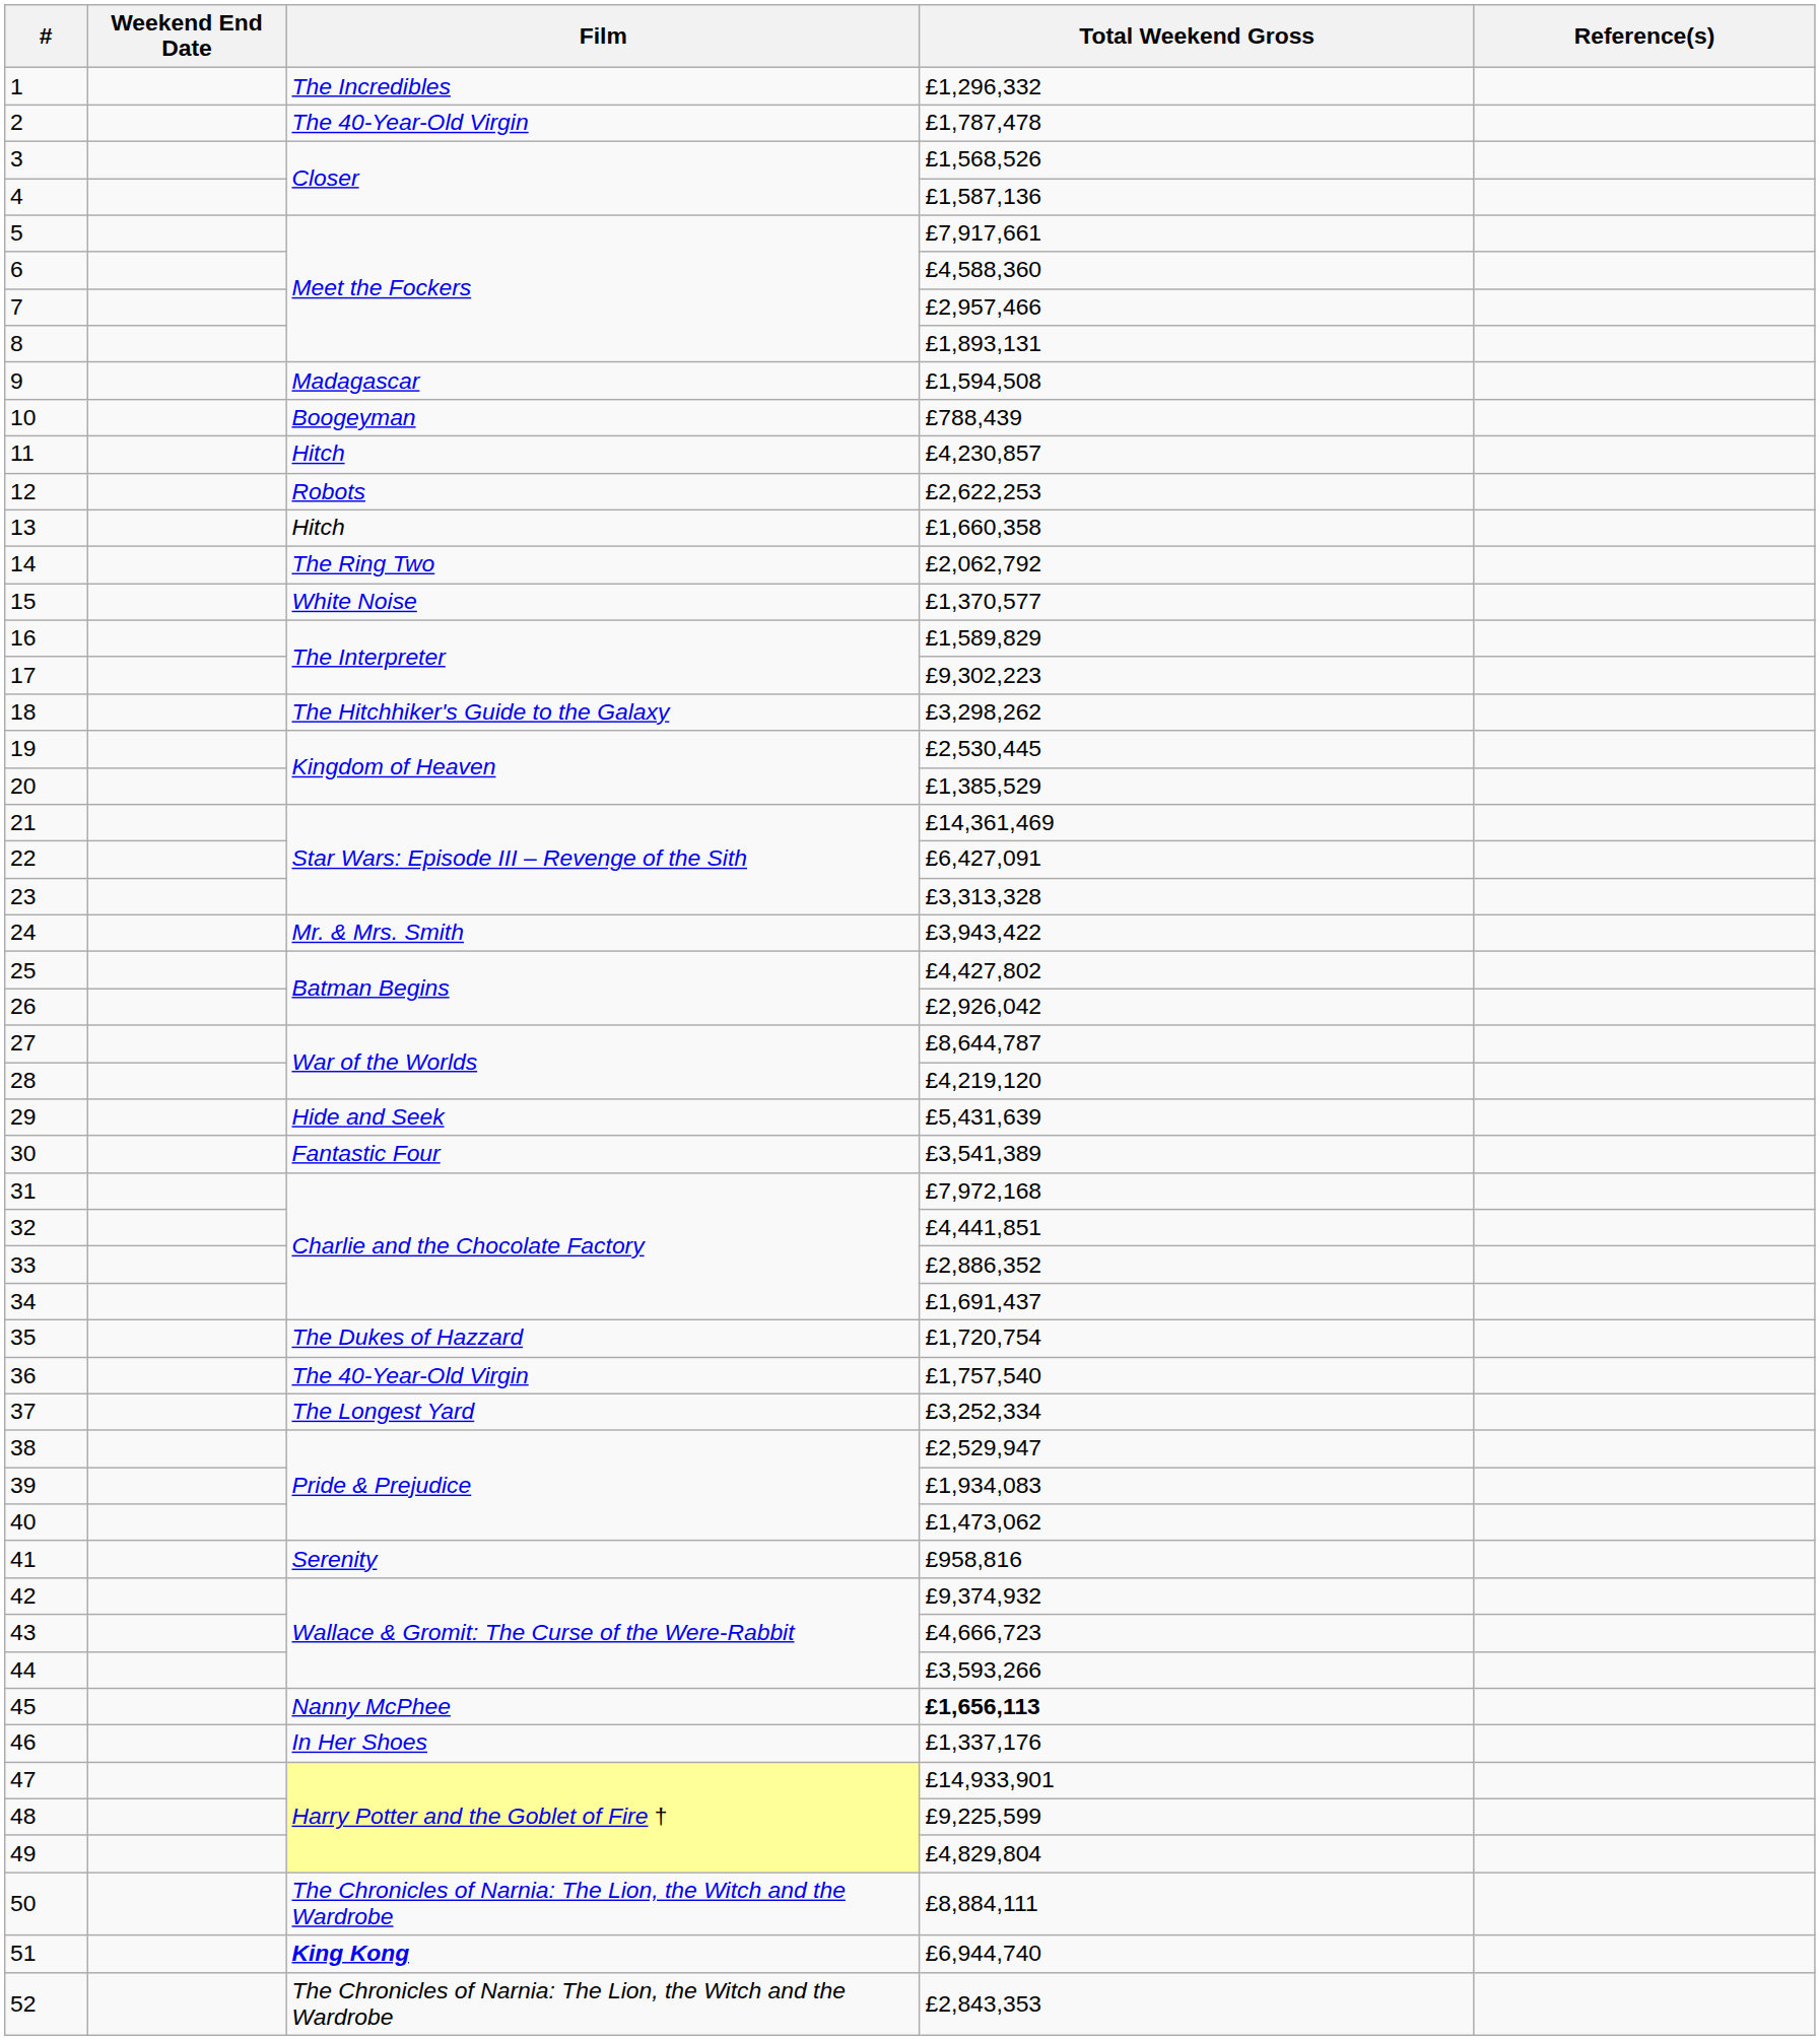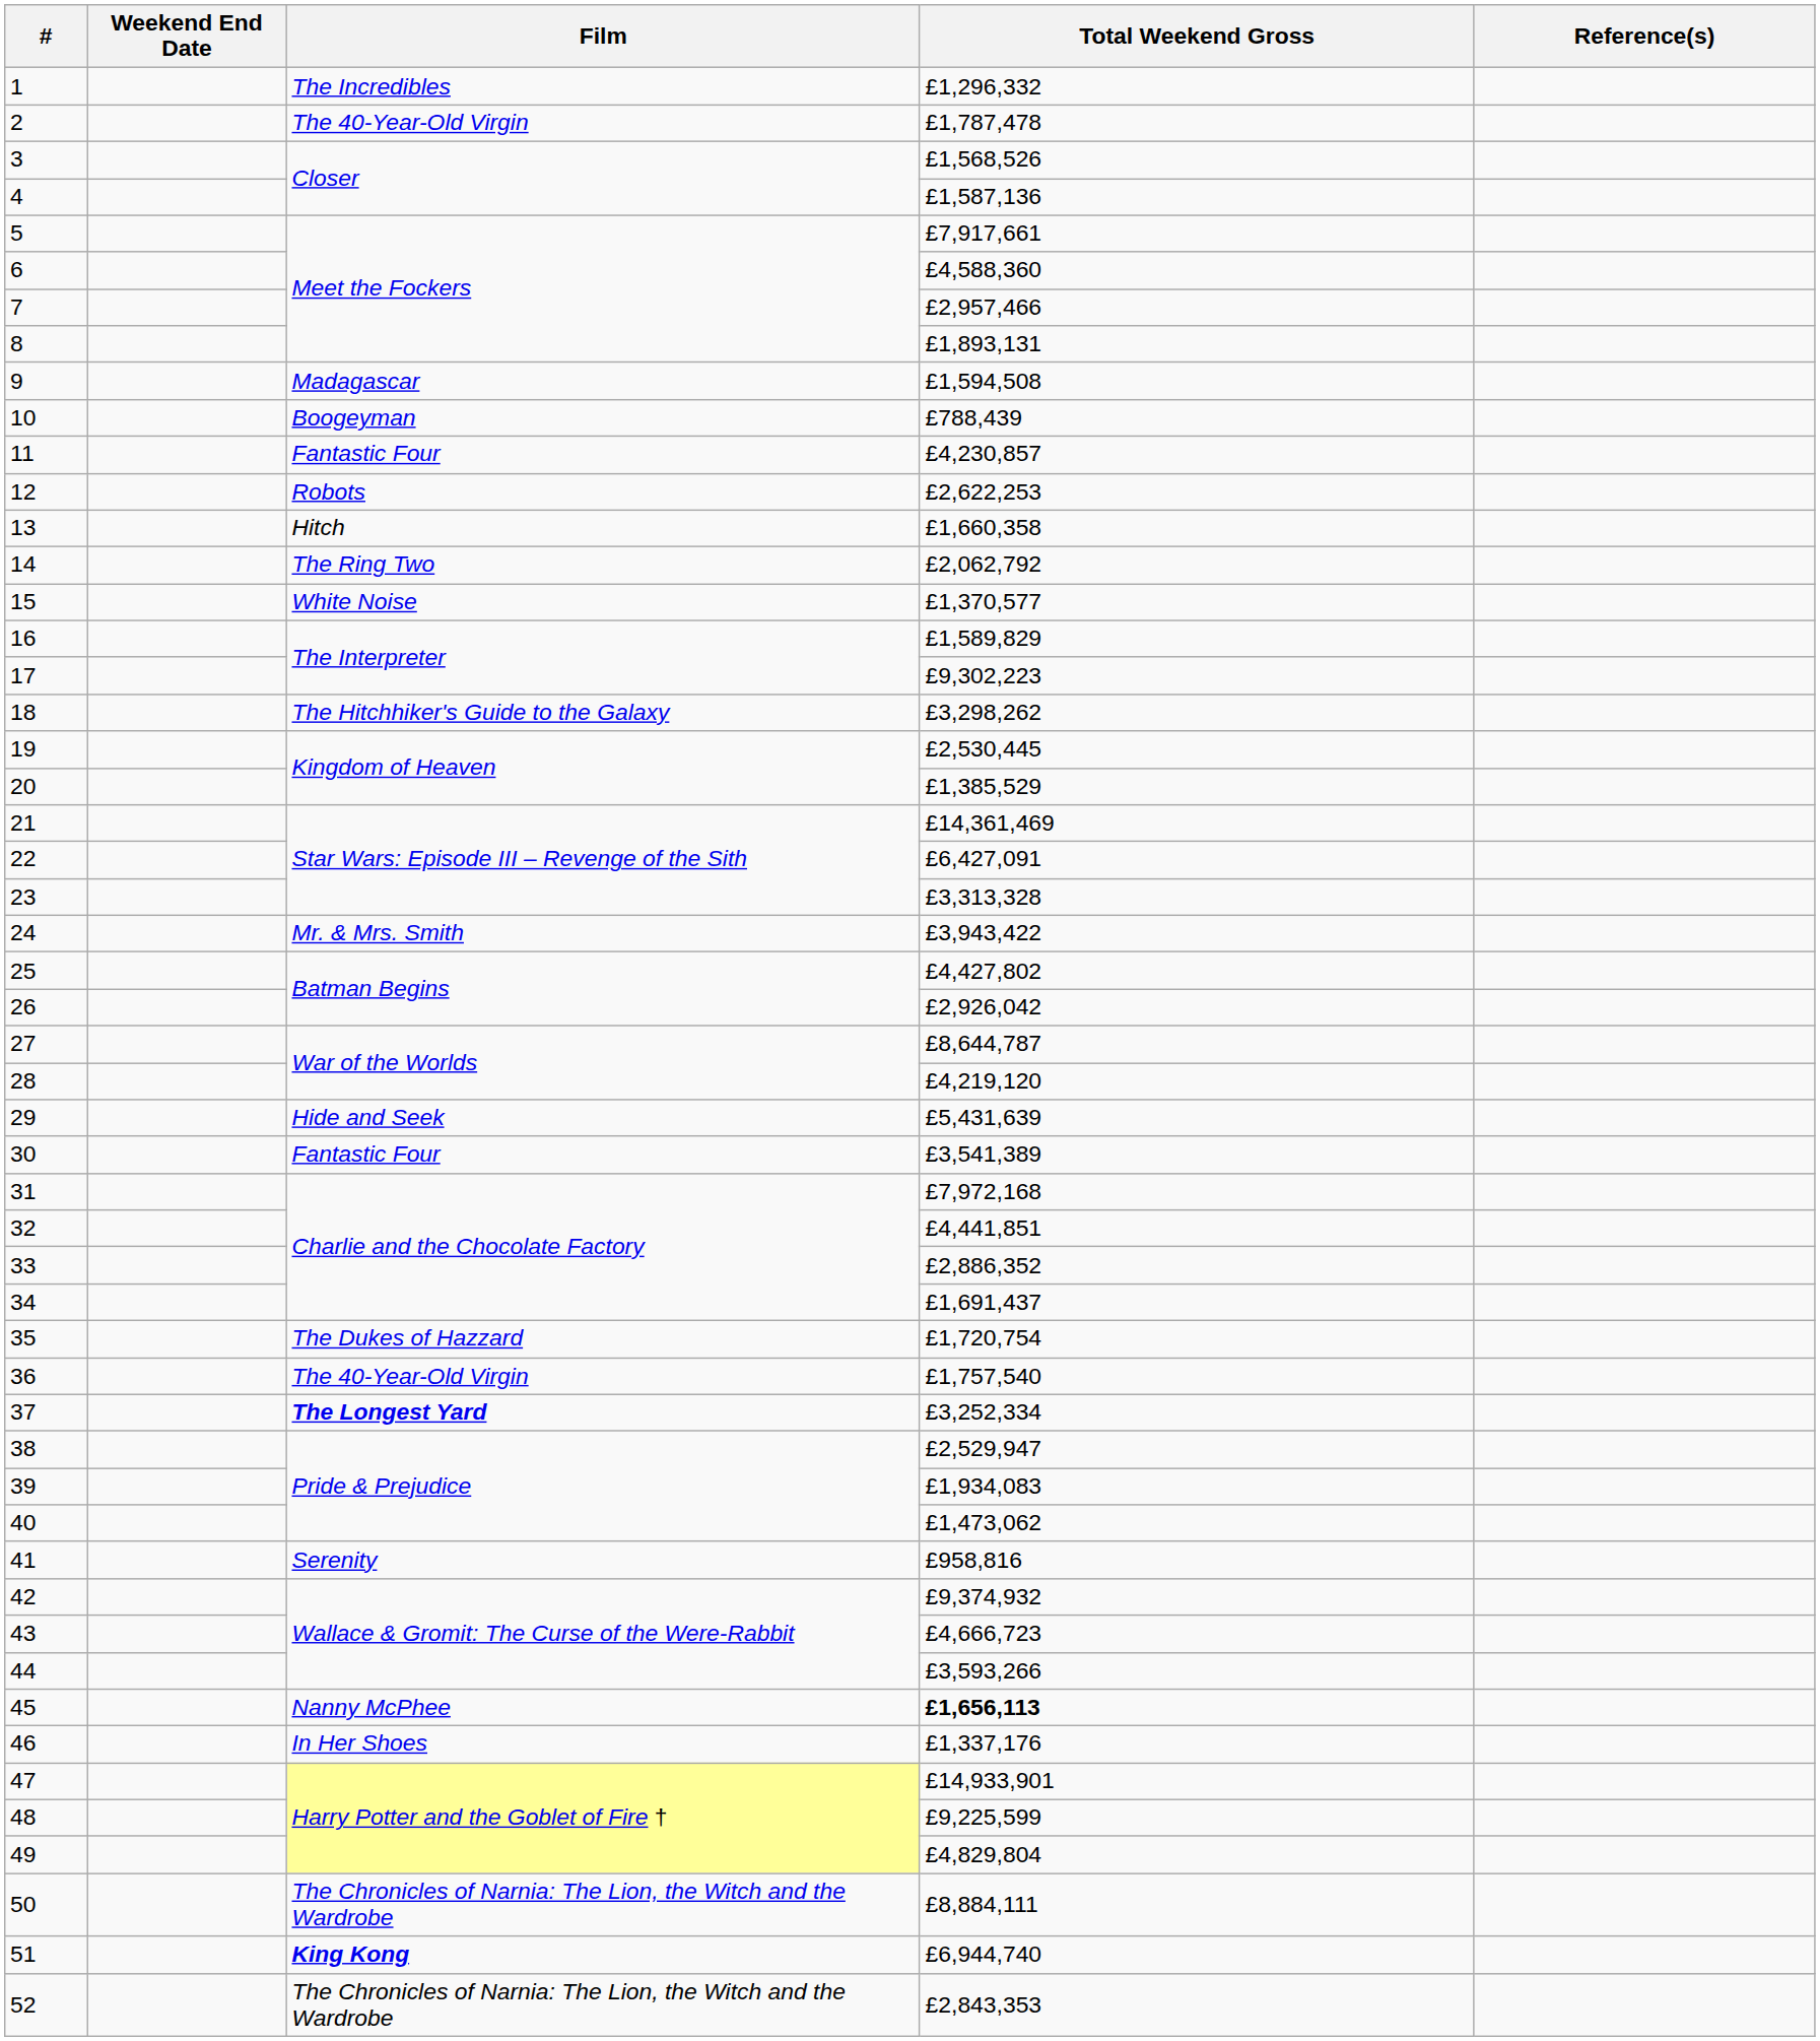11 | Film: Hitch -> Fantastic Four
37 | Film: normal -> bold
